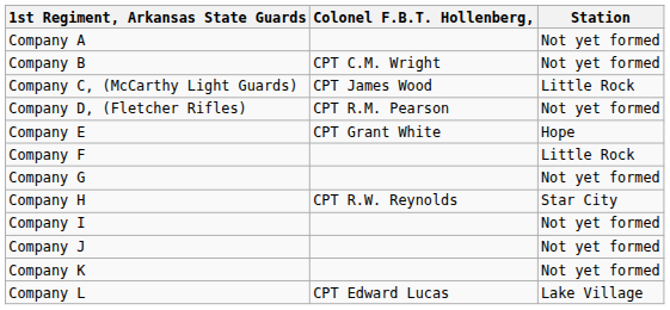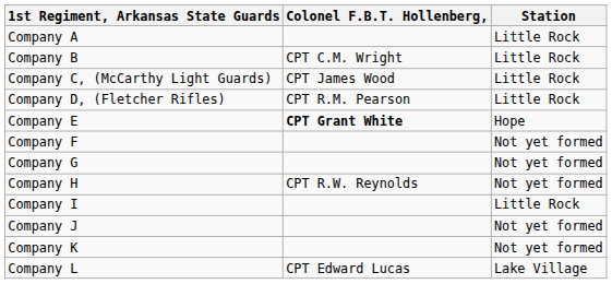Company A | Station: Not yet formed -> Little Rock
Company B | Station: Not yet formed -> Little Rock
Company D, (Fletcher Rifles) | Station: Not yet formed -> Little Rock
Company E | Colonel F.B.T. Hollenberg,: normal -> bold
Company F | Station: Little Rock -> Not yet formed
Company H | Station: Star City -> Not yet formed
Company I | Station: Not yet formed -> Little Rock
